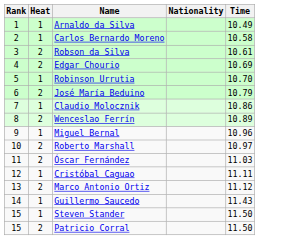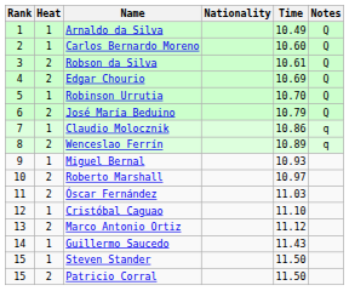+ column: Notes | Q | Q | Q | Q | Q | Q | q | q
Carlos Bernardo Moreno | Time: 10.58 -> 10.60
Miguel Bernal | Time: 10.96 -> 10.93
Cristóbal Caguao | Time: 11.11 -> 11.10
